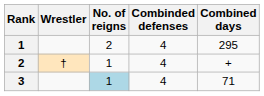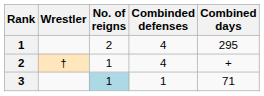3 | Combinded defenses: 4 -> 1
